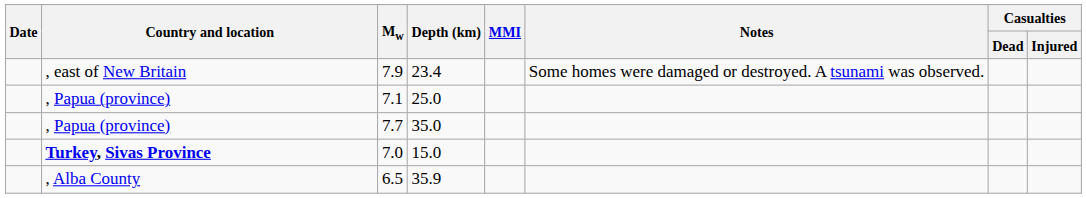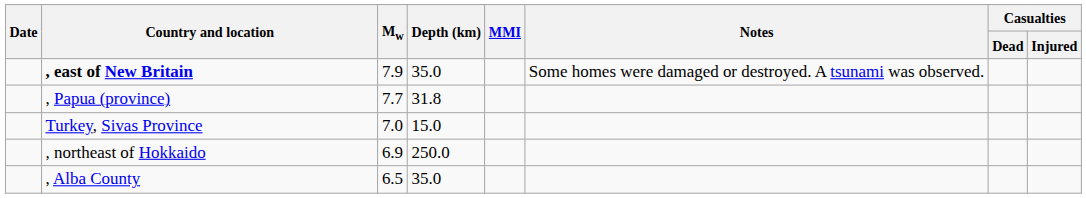7.9 | Country and location: normal -> bold
7.9 | Depth (km): 23.4 -> 35.0
- row: , Papua (province) | 7.1 | 25.0
7.7 | Depth (km): 35.0 -> 31.8
7.0 | Country and location: bold -> normal
+ row: , northeast of Hokkaido | 6.9 | 250.0
6.5 | Depth (km): 35.9 -> 35.0
